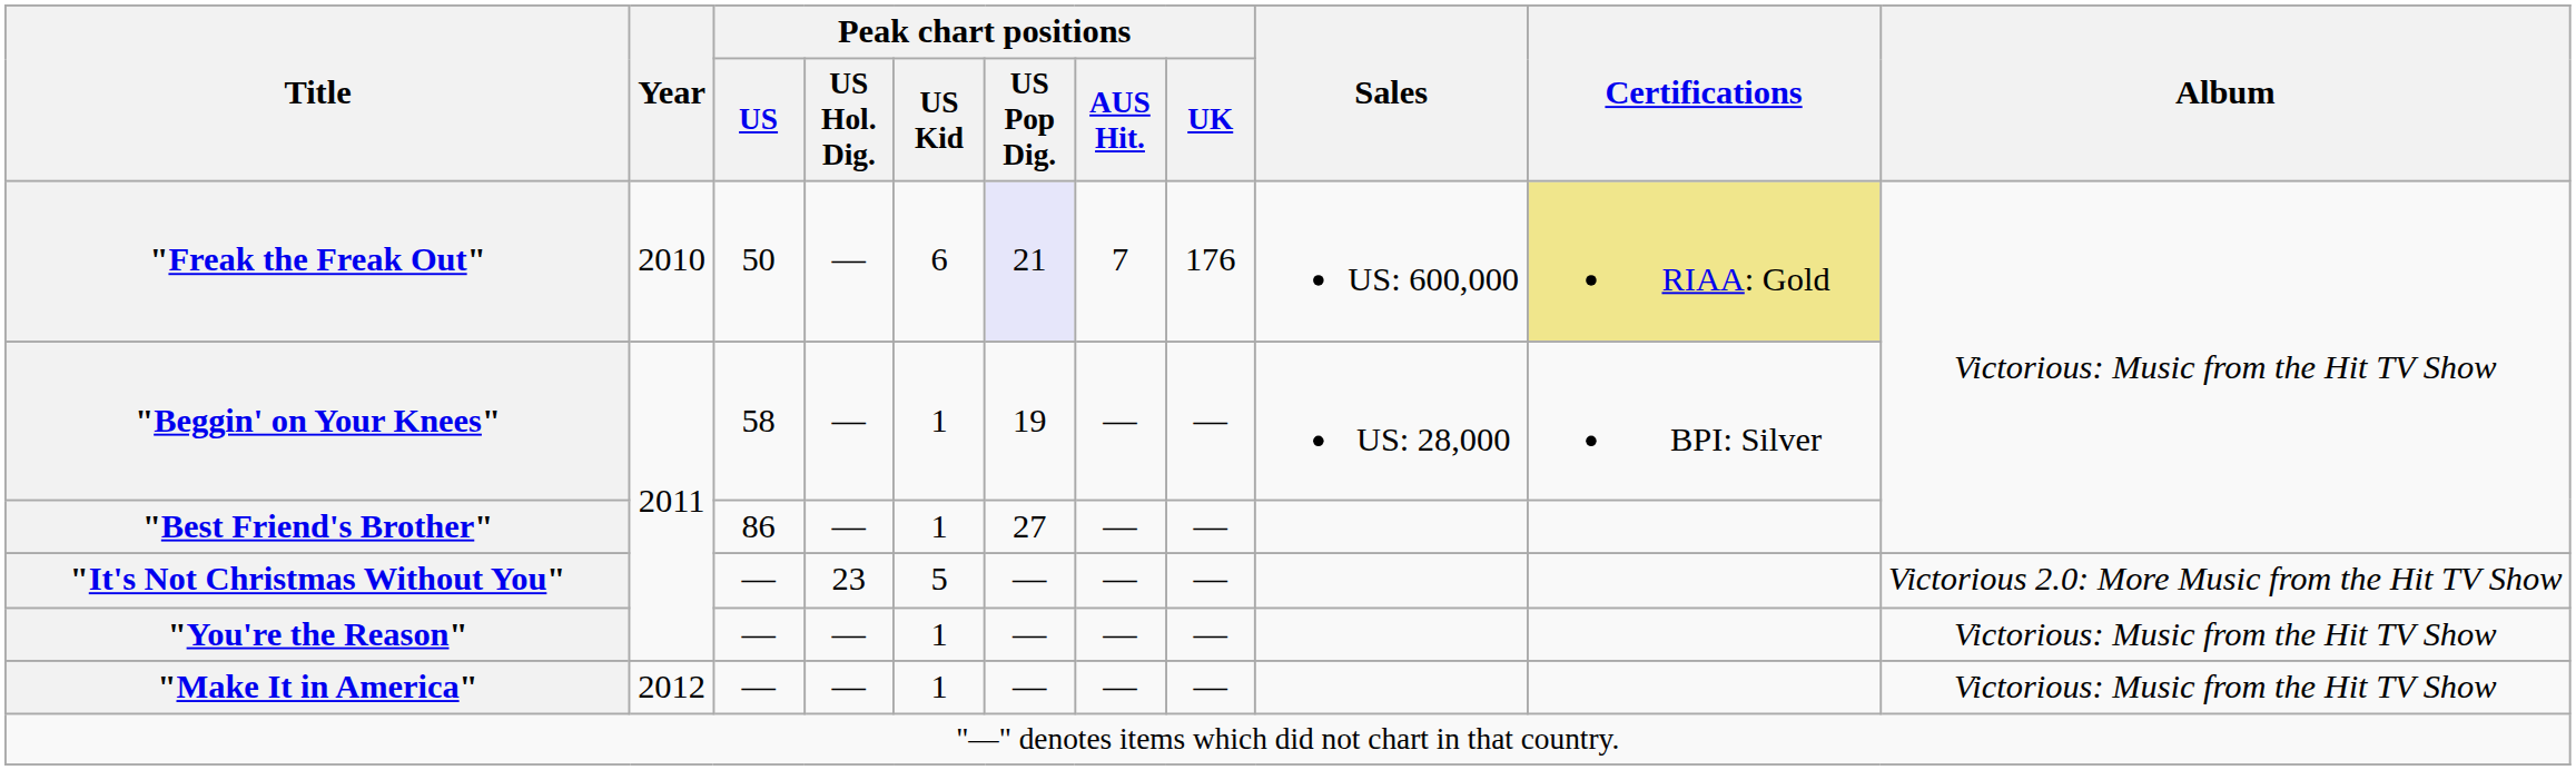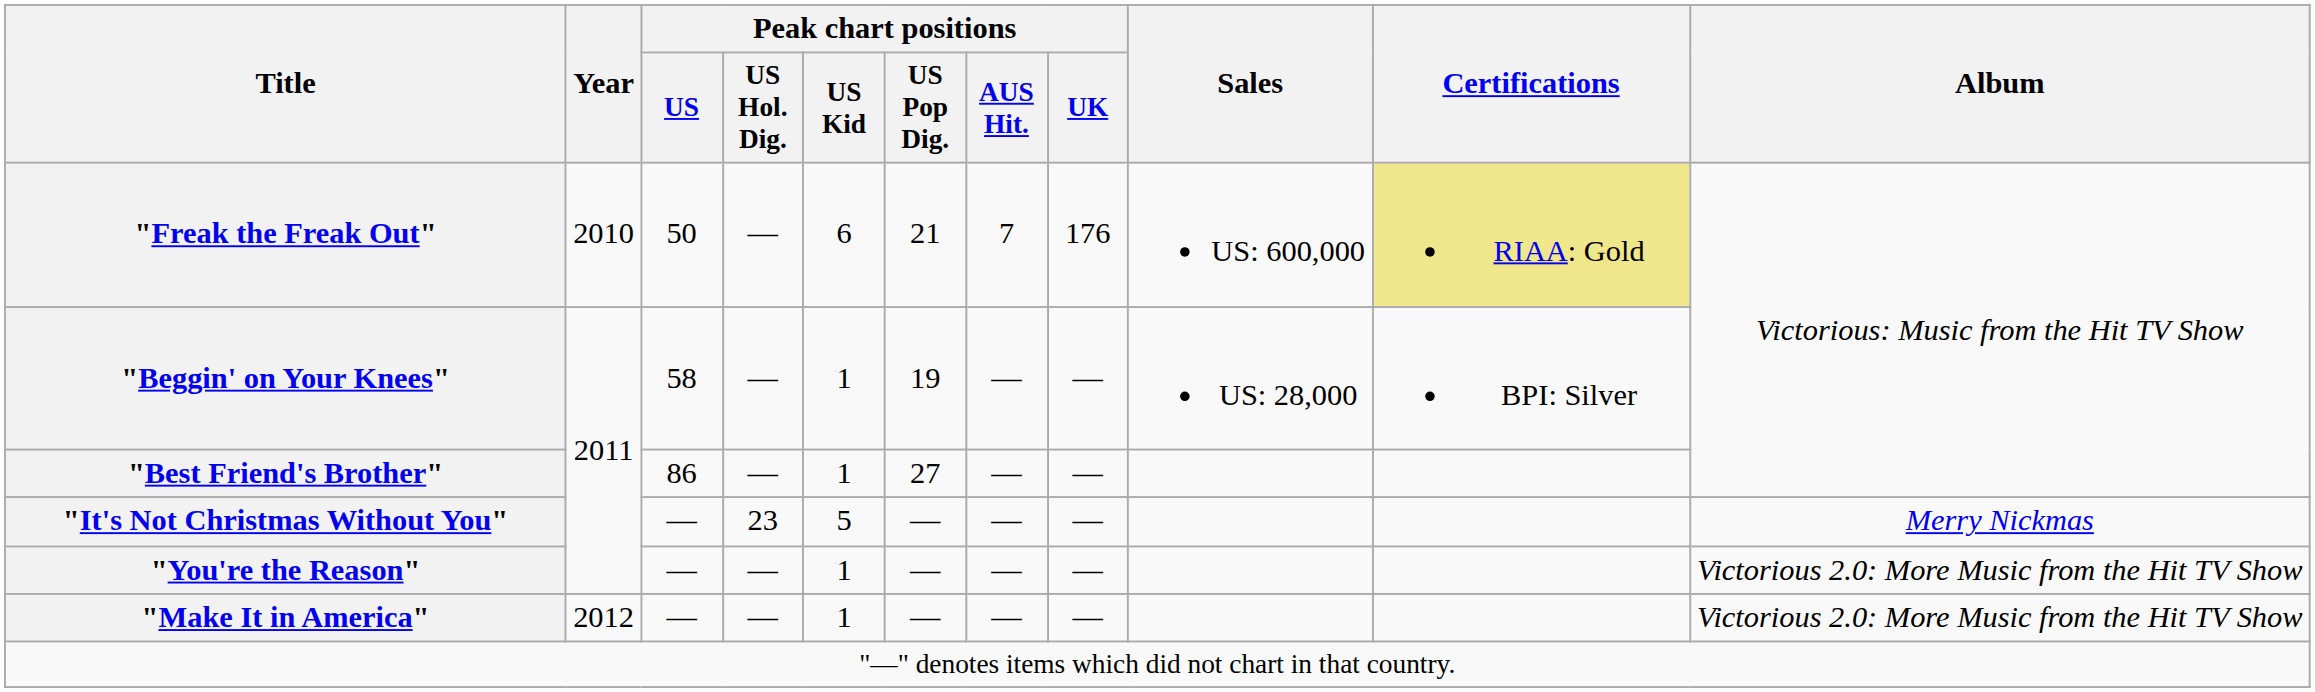"Freak the Freak Out" | Peak chart positions / US Pop Dig.: lavender background -> no background
"It's Not Christmas Without You" | Album: Victorious 2.0: More Music from the Hit TV Show -> Merry Nickmas
"You're the Reason" | Album: Victorious: Music from the Hit TV Show -> Victorious 2.0: More Music from the Hit TV Show
"Make It in America" | Album: Victorious: Music from the Hit TV Show -> Victorious 2.0: More Music from the Hit TV Show
